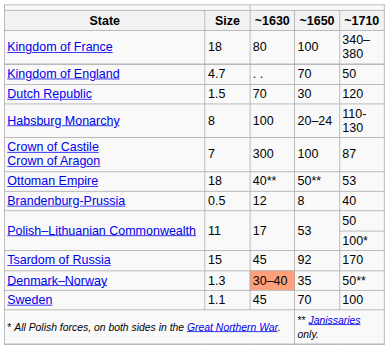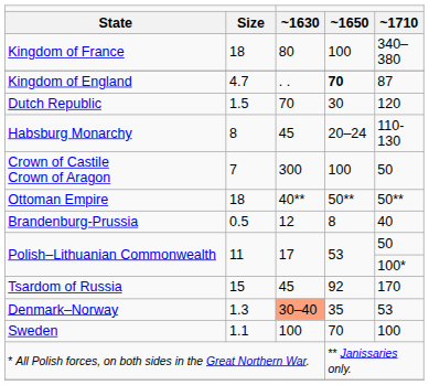Kingdom of England | column 4: normal -> bold
Kingdom of England | column 5: 50 -> 87
Habsburg Monarchy | column 3: 100 -> 45
Crown of Castile Crown of Aragon | column 5: 87 -> 50
Ottoman Empire | column 5: 53 -> 50**
Denmark–Norway | column 5: 50** -> 53
Sweden | column 3: 45 -> 100
